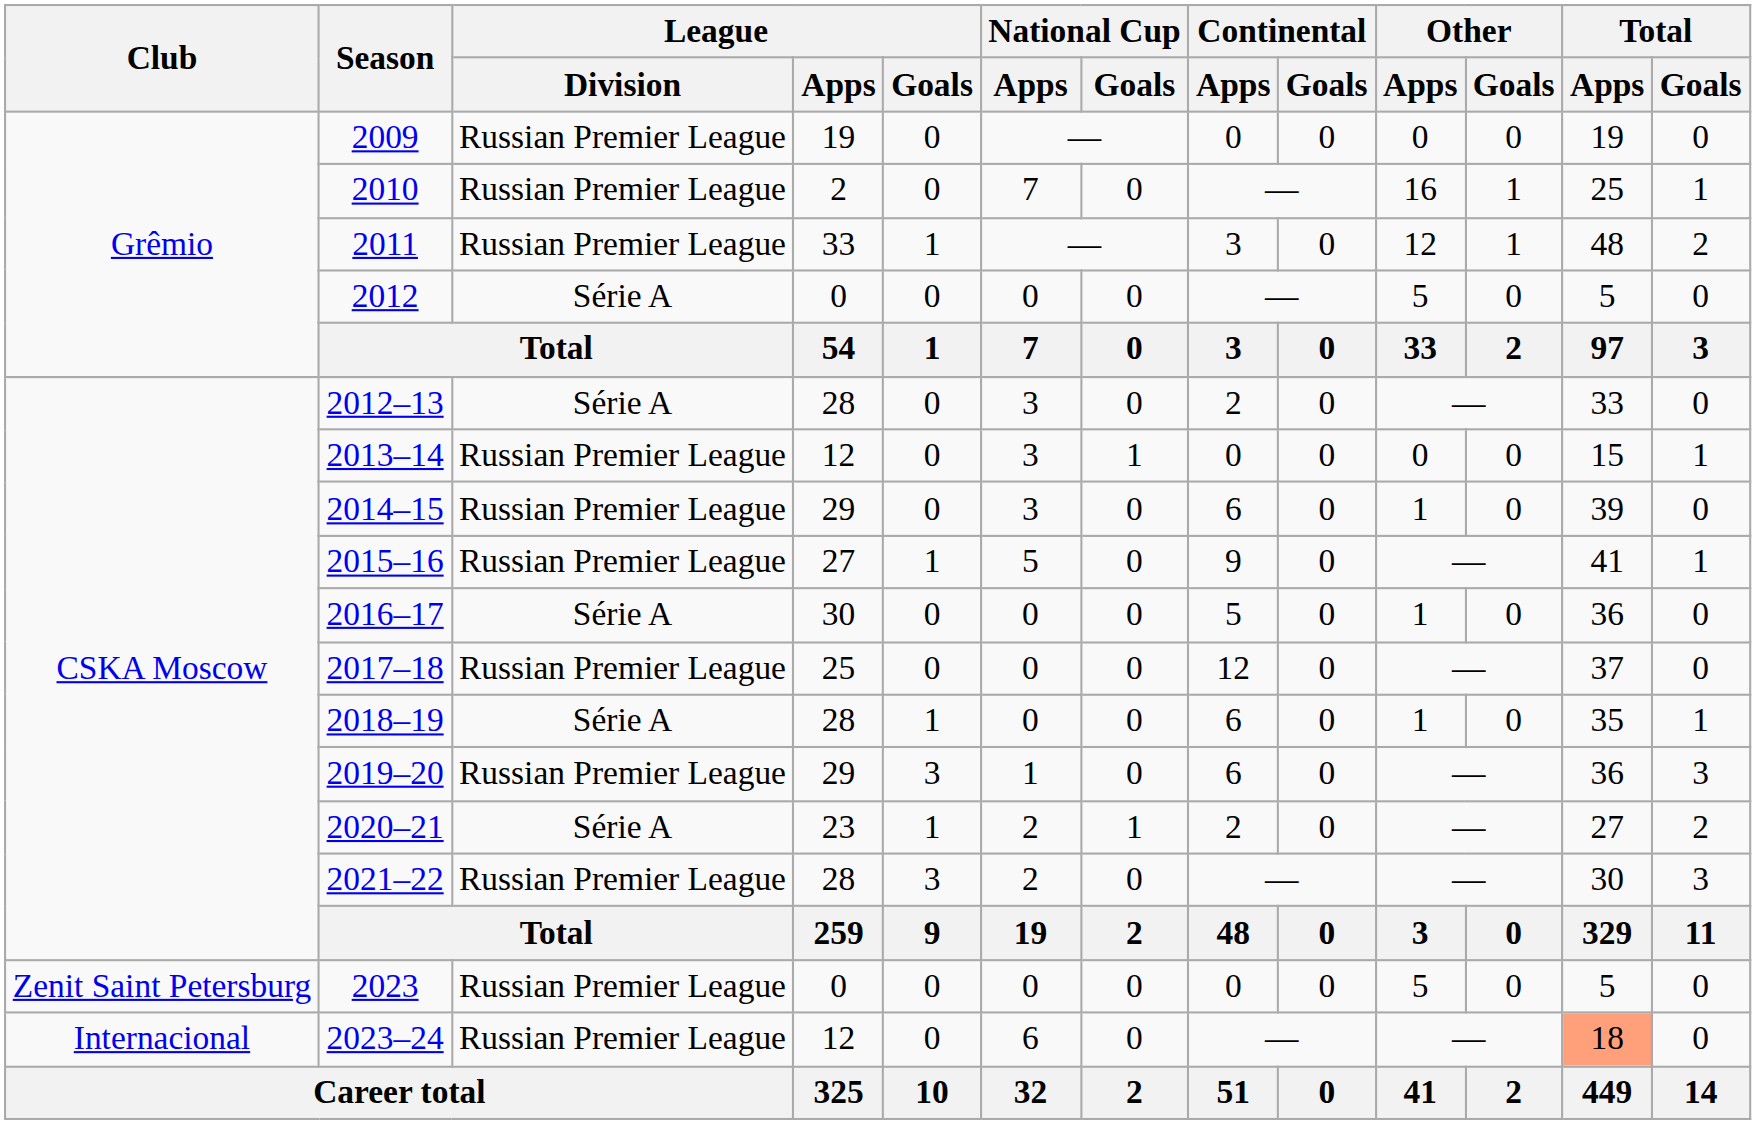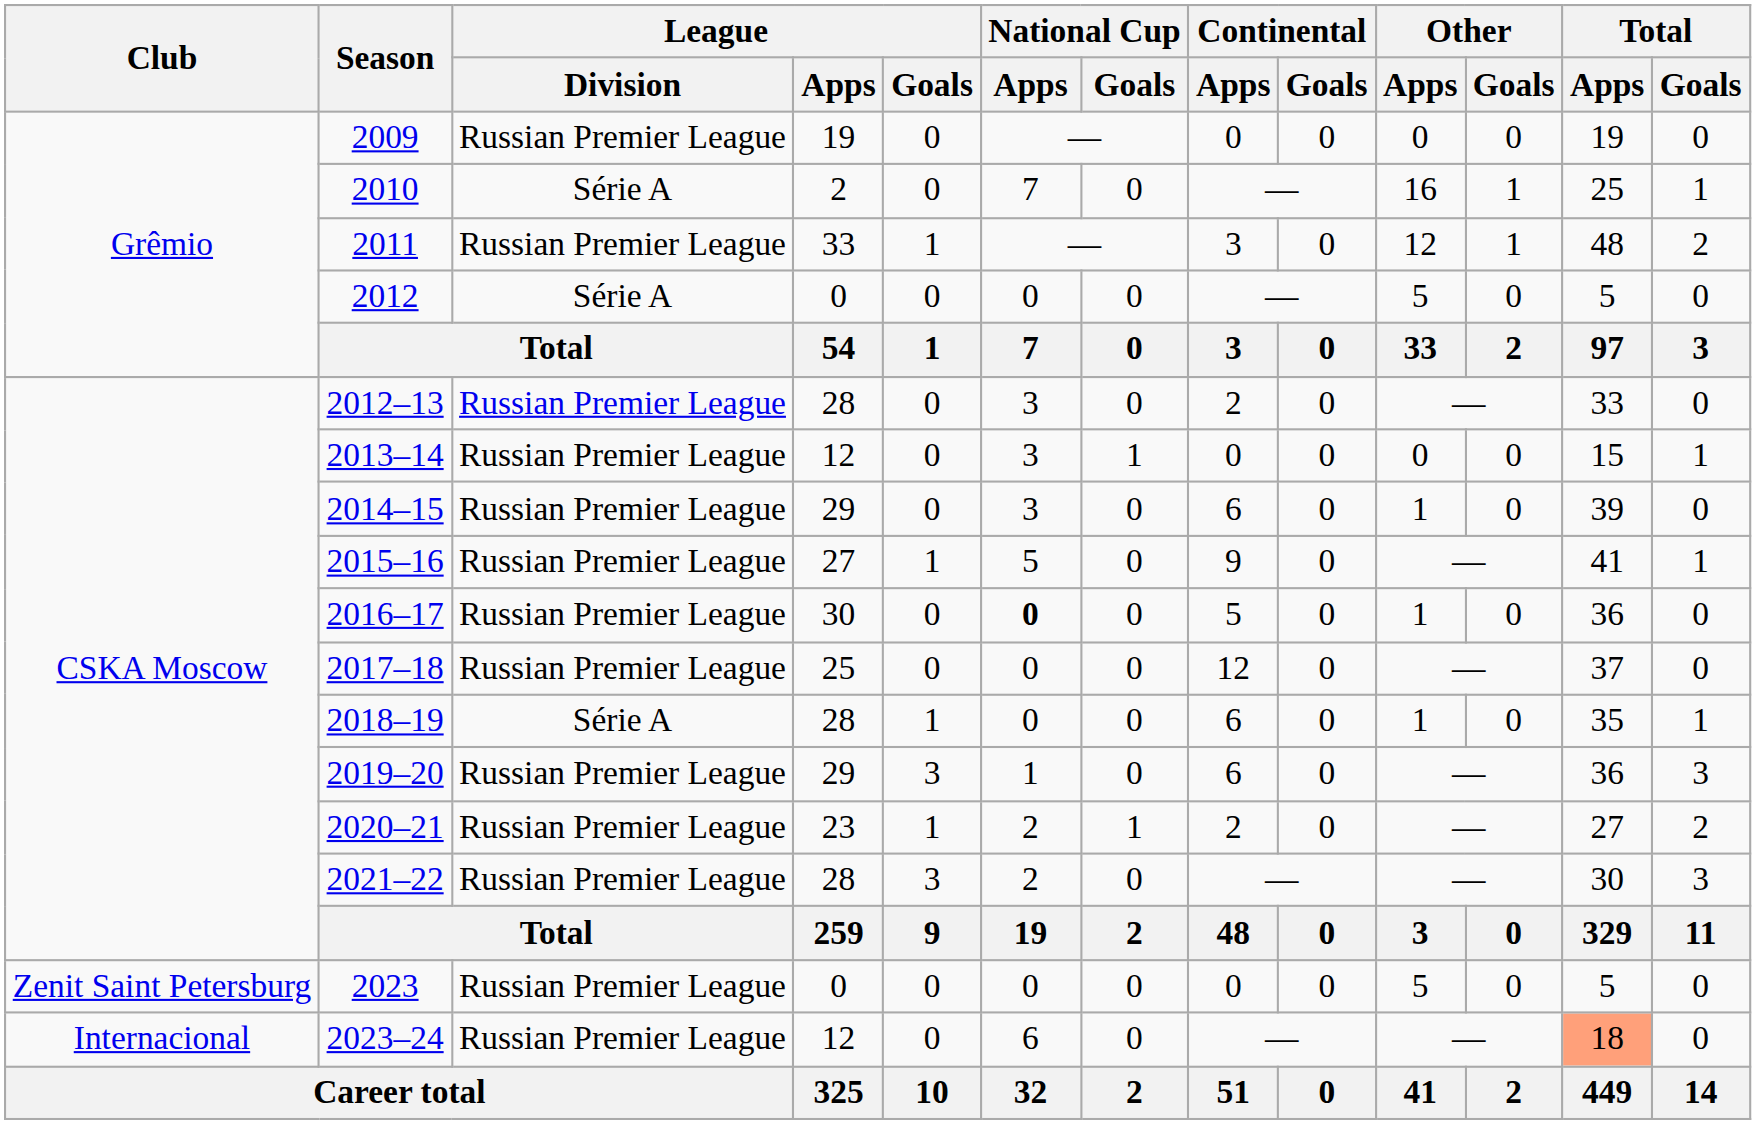2010 | League / Division: Russian Premier League -> Série A
2012–13 | League / Division: Série A -> Russian Premier League
2016–17 | League / Division: Série A -> Russian Premier League
2016–17 | National Cup / Apps: normal -> bold
2020–21 | League / Division: Série A -> Russian Premier League
